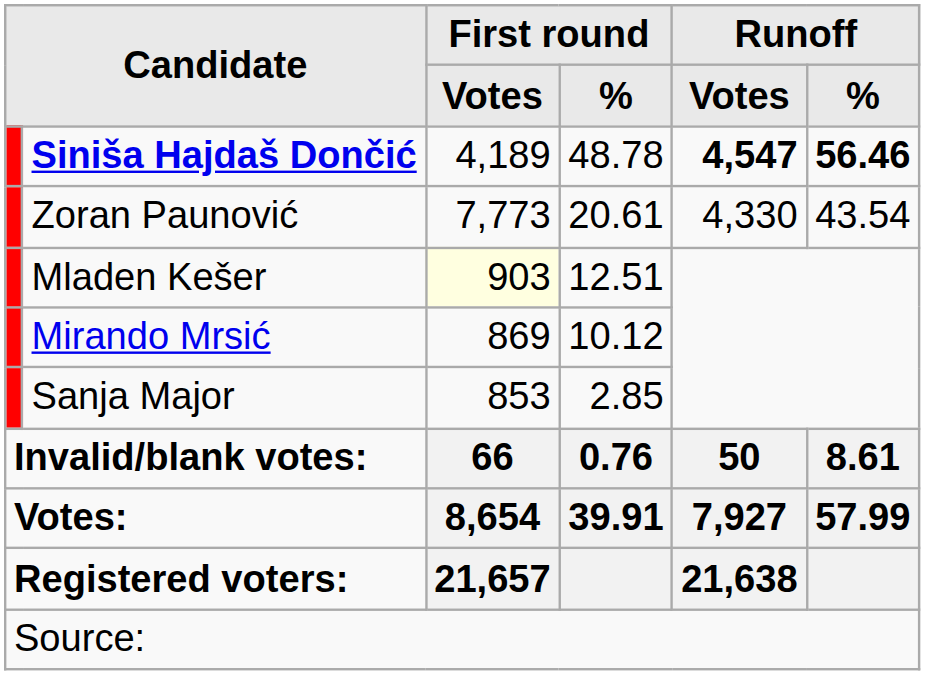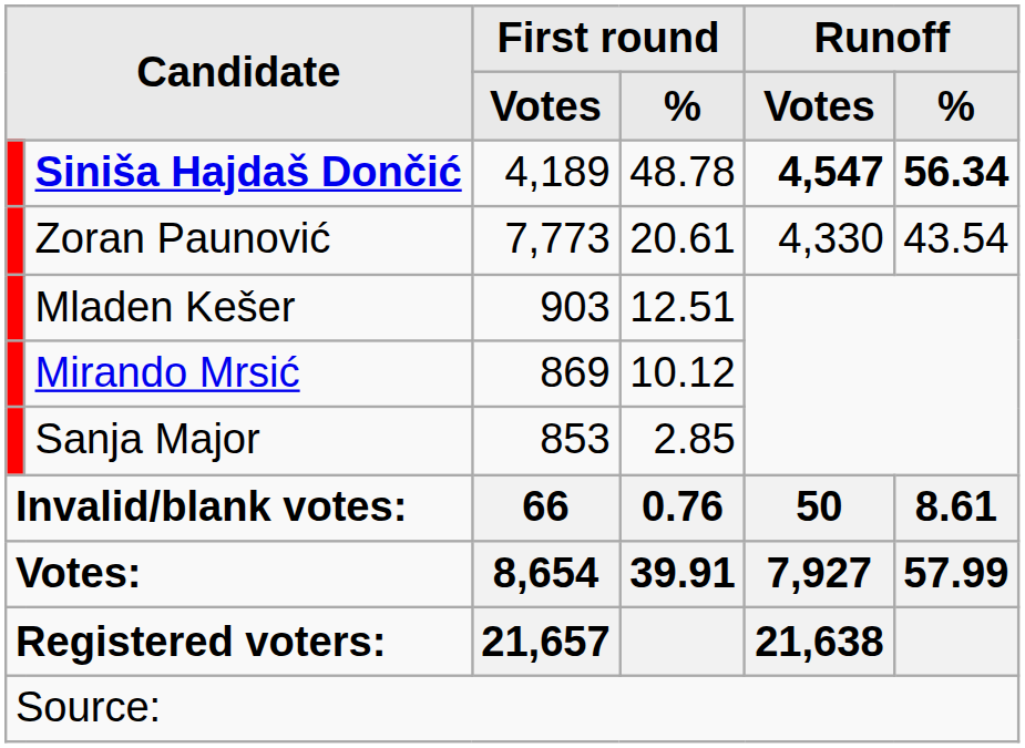Siniša Hajdaš Dončić | Runoff / %: 56.46 -> 56.34
Mladen Kešer | First round / Votes: lightyellow background -> no background
